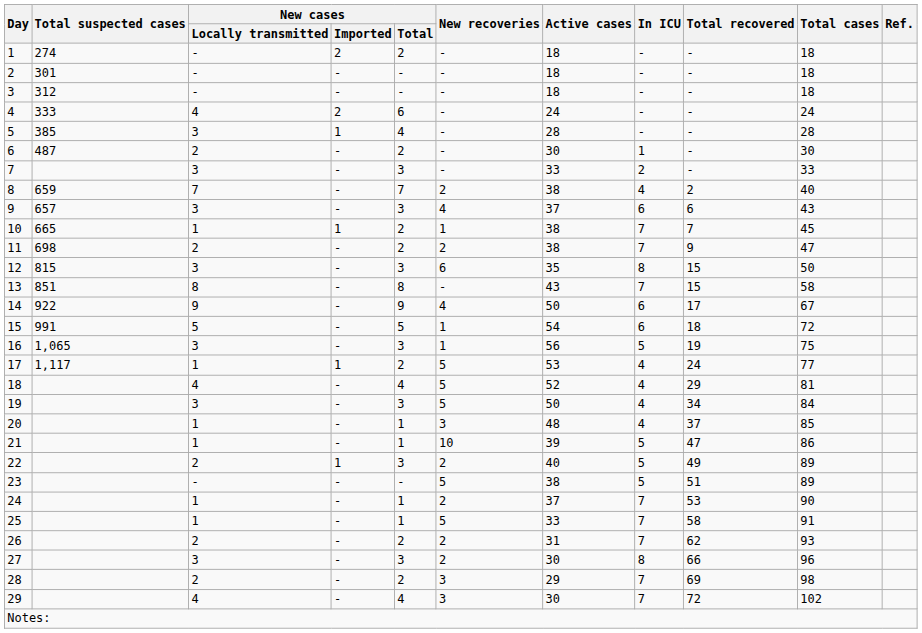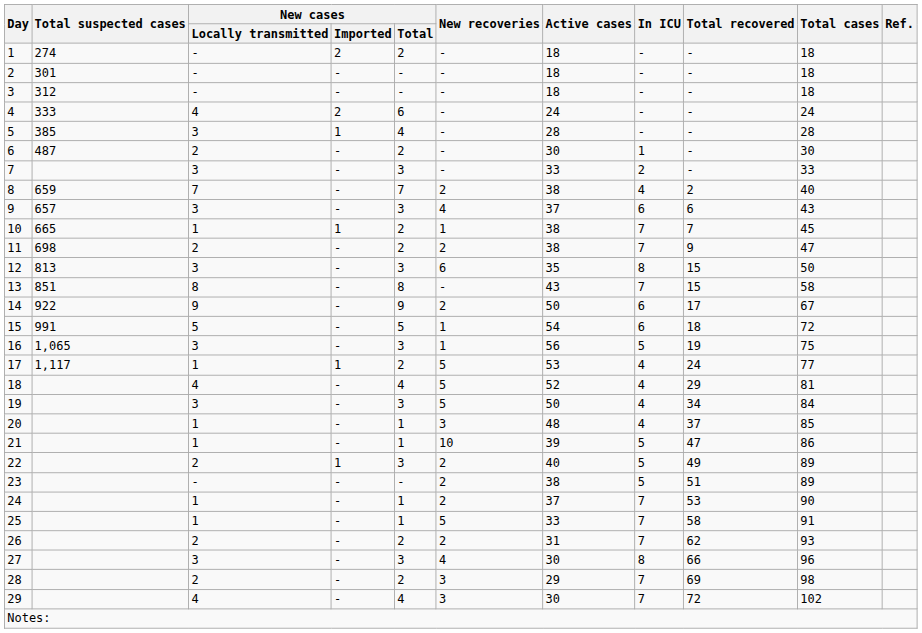12 | Total suspected cases: 815 -> 813
14 | New recoveries: 4 -> 2
23 | New recoveries: 5 -> 2
27 | New recoveries: 2 -> 4
